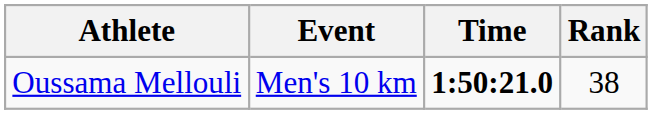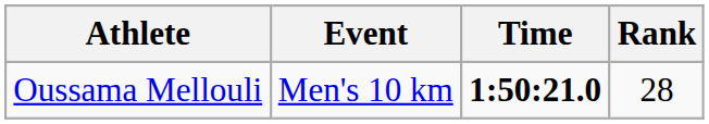Oussama Mellouli | Rank: 38 -> 28
